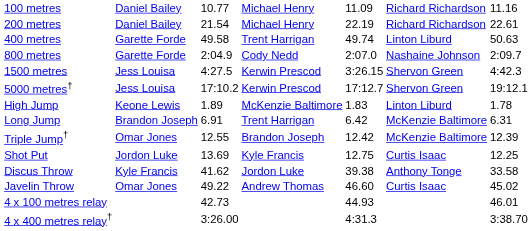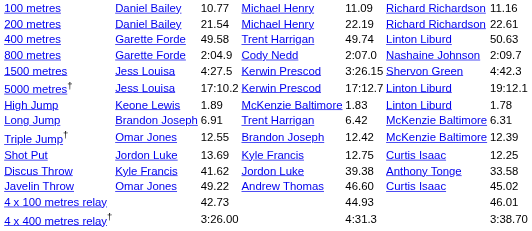5000 metres† | column 6: Shervon Green -> Linton Liburd
